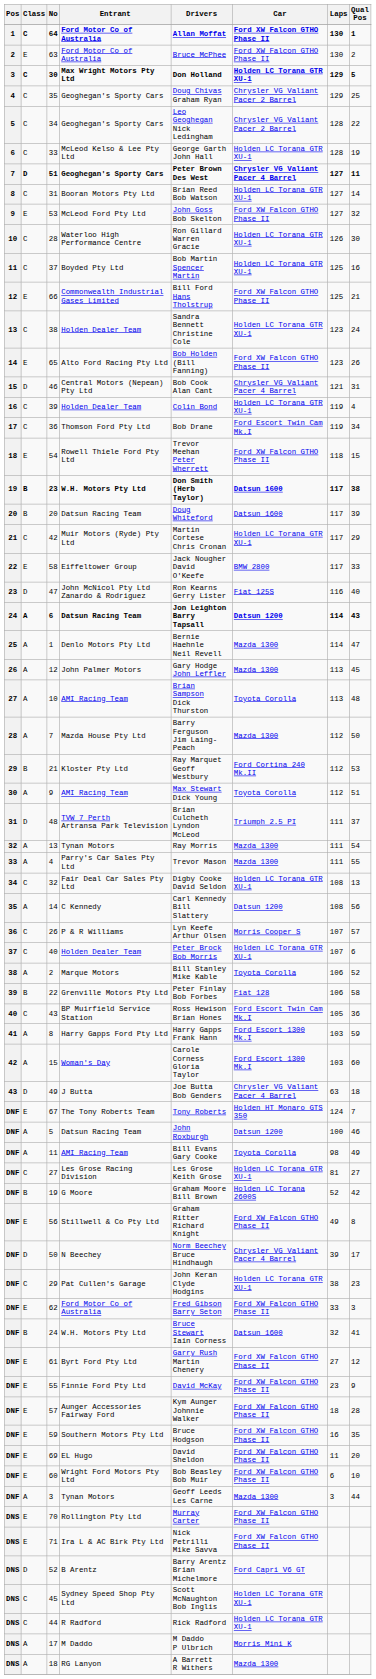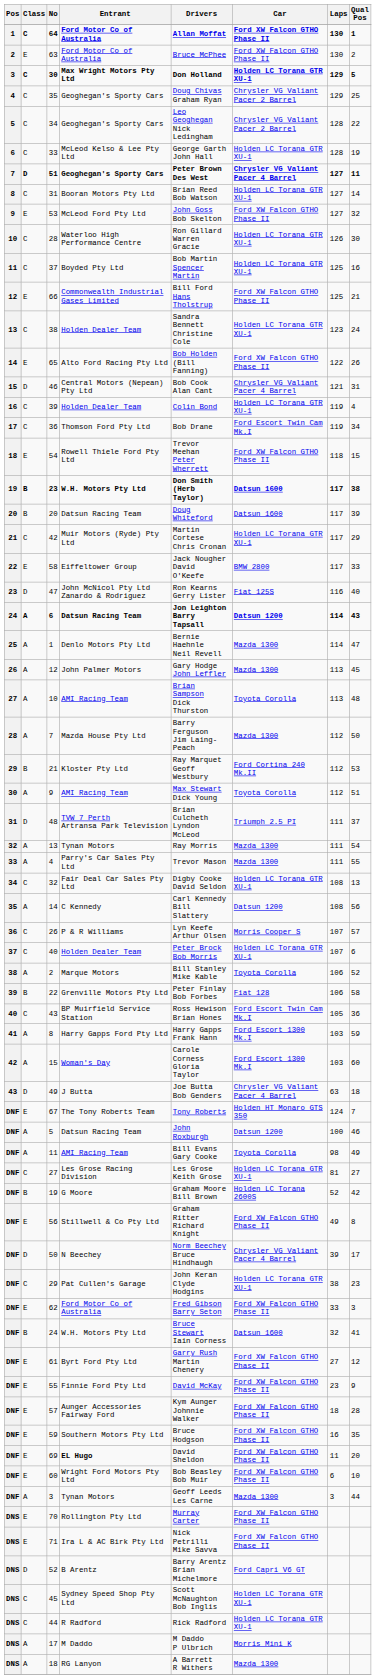65 | Laps: 123 -> 122
69 | Entrant: normal -> bold
